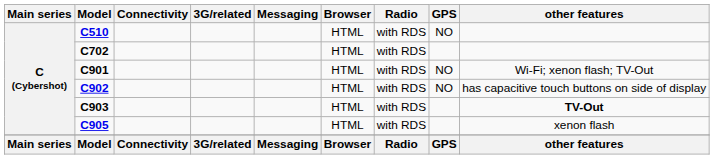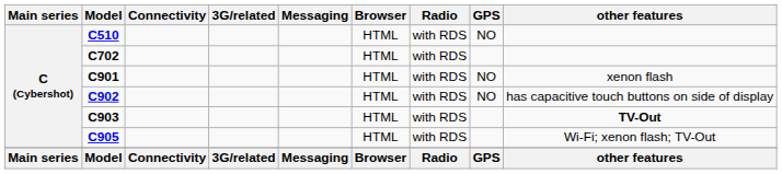C901 | other features: Wi-Fi; xenon flash; TV-Out -> xenon flash
C905 | other features: xenon flash -> Wi-Fi; xenon flash; TV-Out
